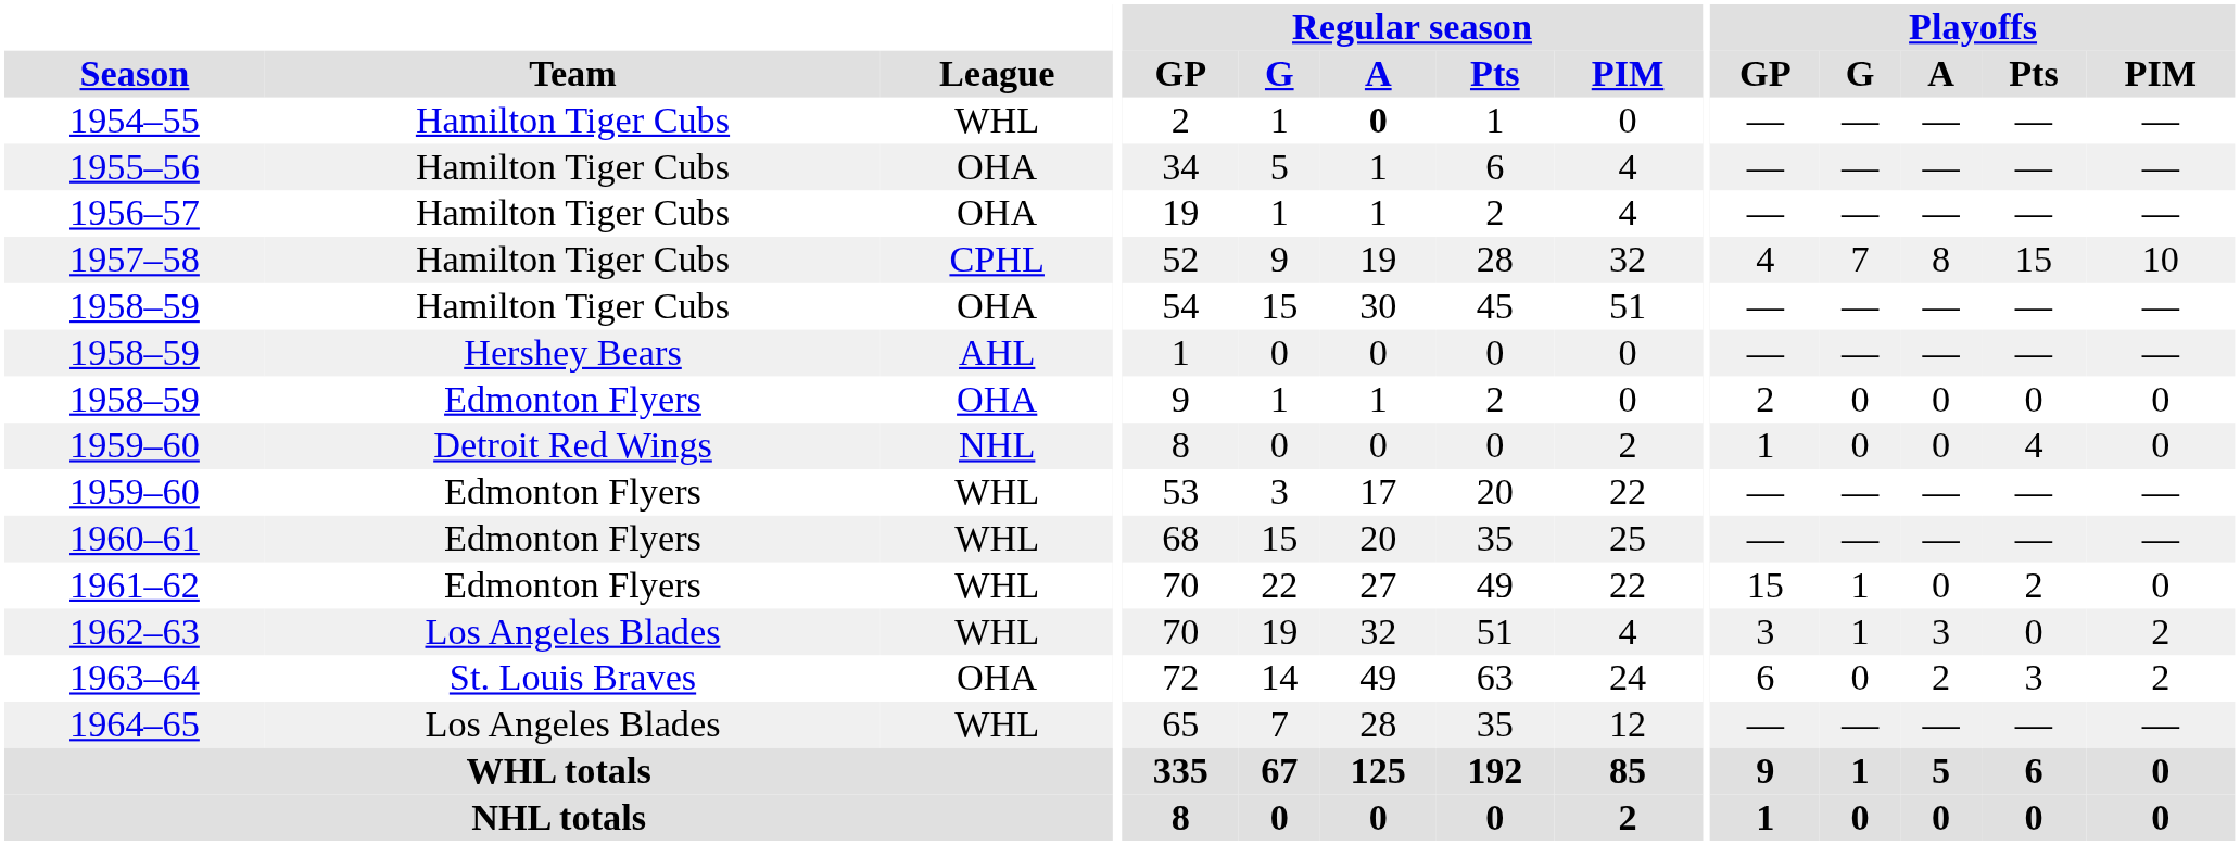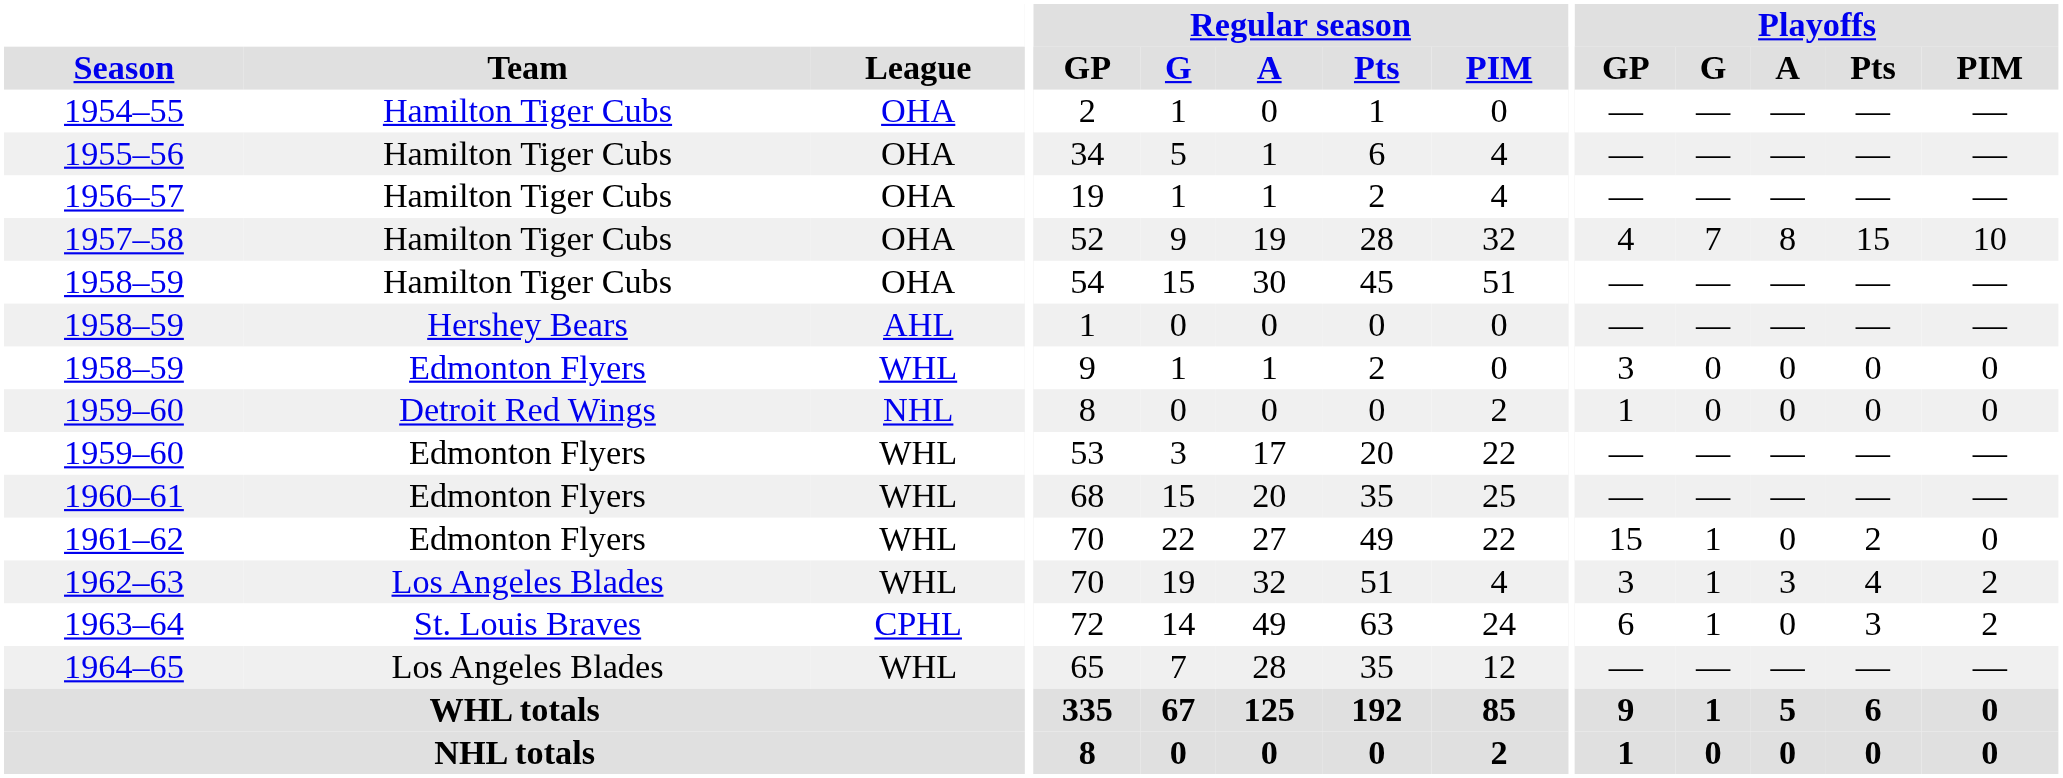1954–55 | League: WHL -> OHA
1954–55 | Regular season / A: bold -> normal
1957–58 | League: CPHL -> OHA
1958–59 / Edmonton Flyers | League: OHA -> WHL
1958–59 / Edmonton Flyers | Playoffs / GP: 2 -> 3
1959–60 / Detroit Red Wings | Playoffs / Pts: 4 -> 0
1962–63 | Playoffs / Pts: 0 -> 4
1963–64 | League: OHA -> CPHL
1963–64 | Playoffs / G: 0 -> 1
1963–64 | Playoffs / A: 2 -> 0
